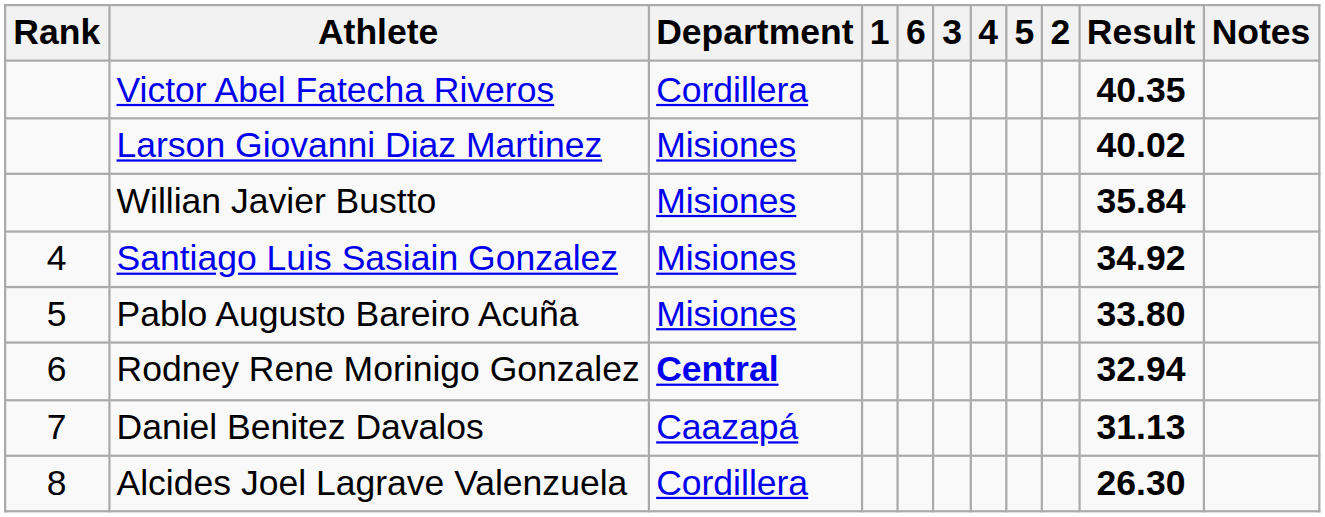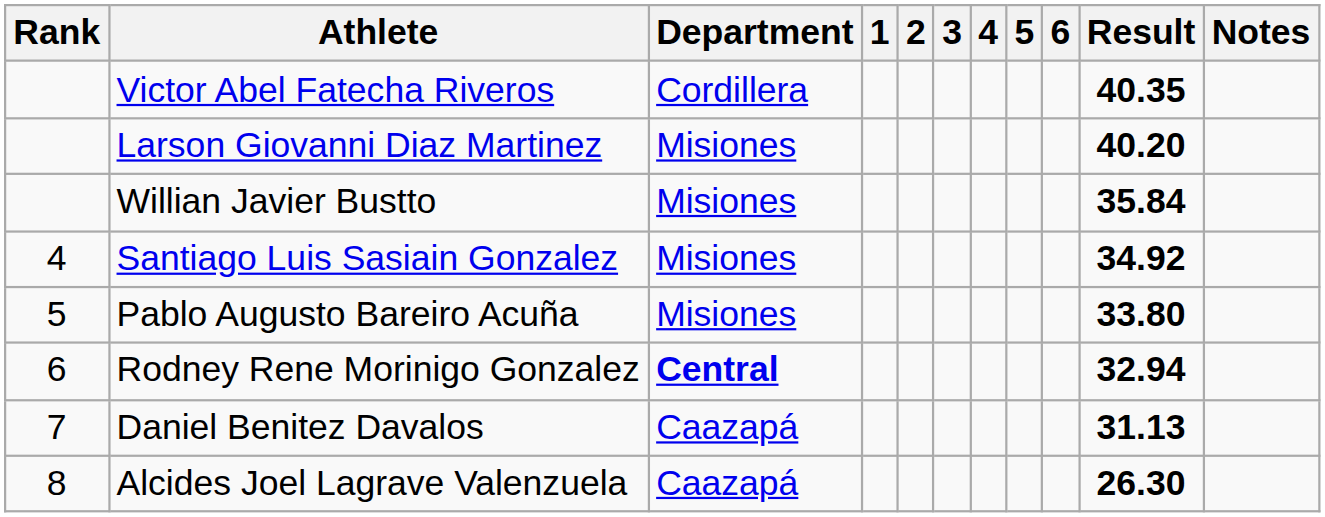columns swapped: 2 <-> 6
Larson Giovanni Diaz Martinez | Result: 40.02 -> 40.20
Alcides Joel Lagrave Valenzuela | Department: Cordillera -> Caazapá
